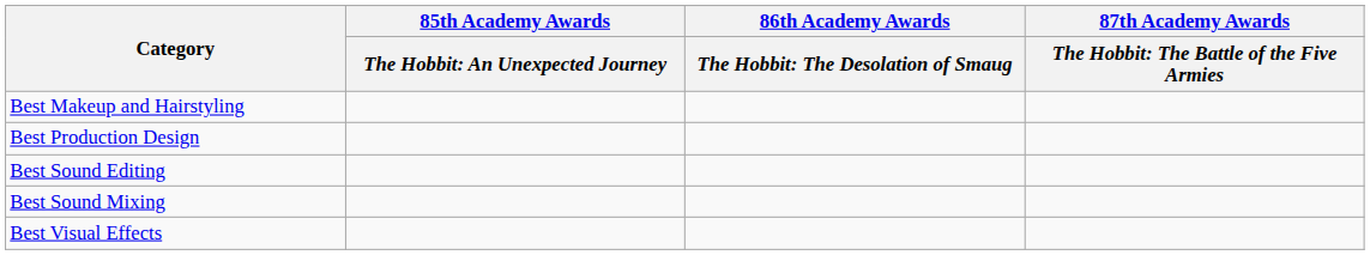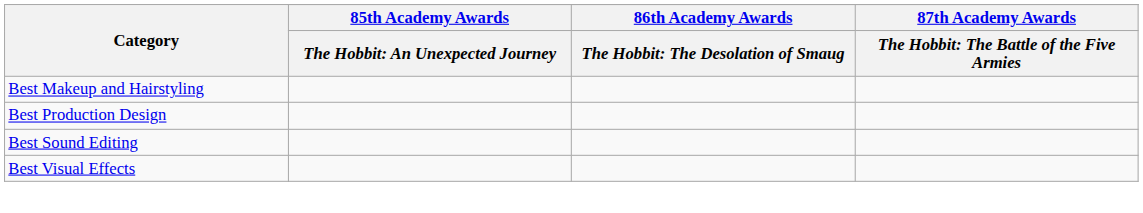- row: Best Sound Mixing
